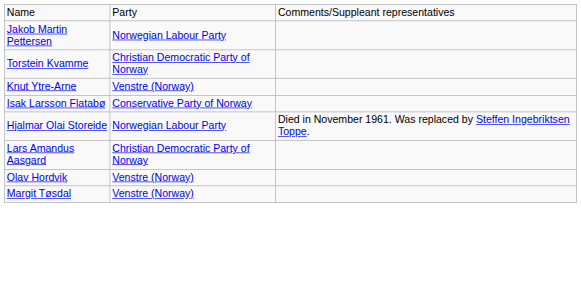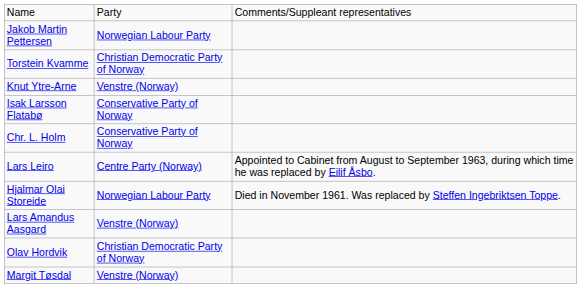+ row: Chr. L. Holm | Conservative Party of Norway
+ row: Lars Leiro | Centre Party (Norway) | Appointed to Cabinet from August to September 1963, during which time he was replaced by Eilif Åsbo.
Lars Amandus Aasgard | column 2: Christian Democratic Party of Norway -> Venstre (Norway)
Olav Hordvik | column 2: Venstre (Norway) -> Christian Democratic Party of Norway
